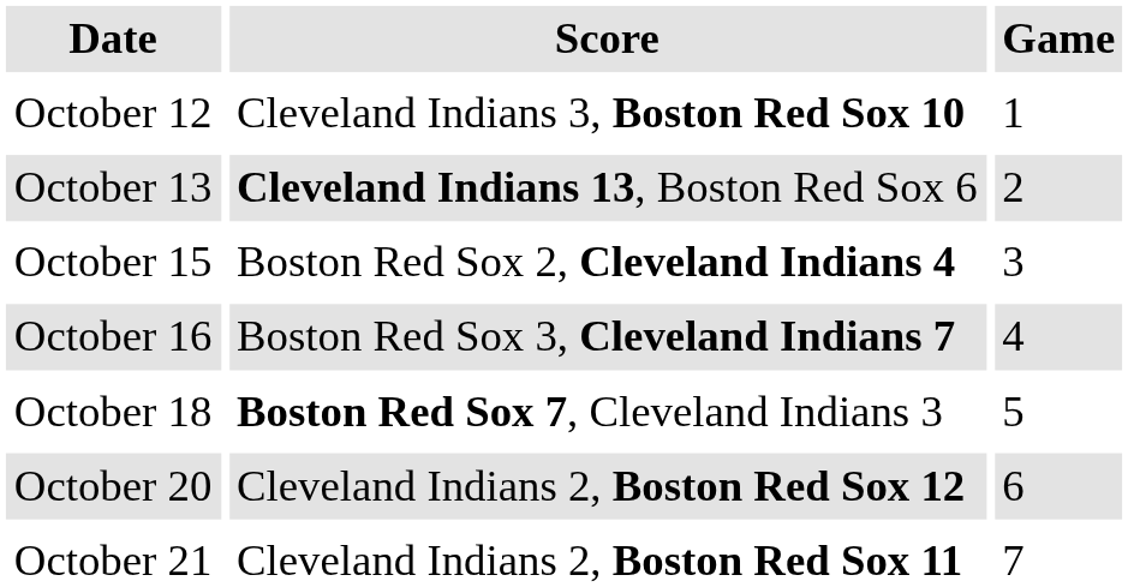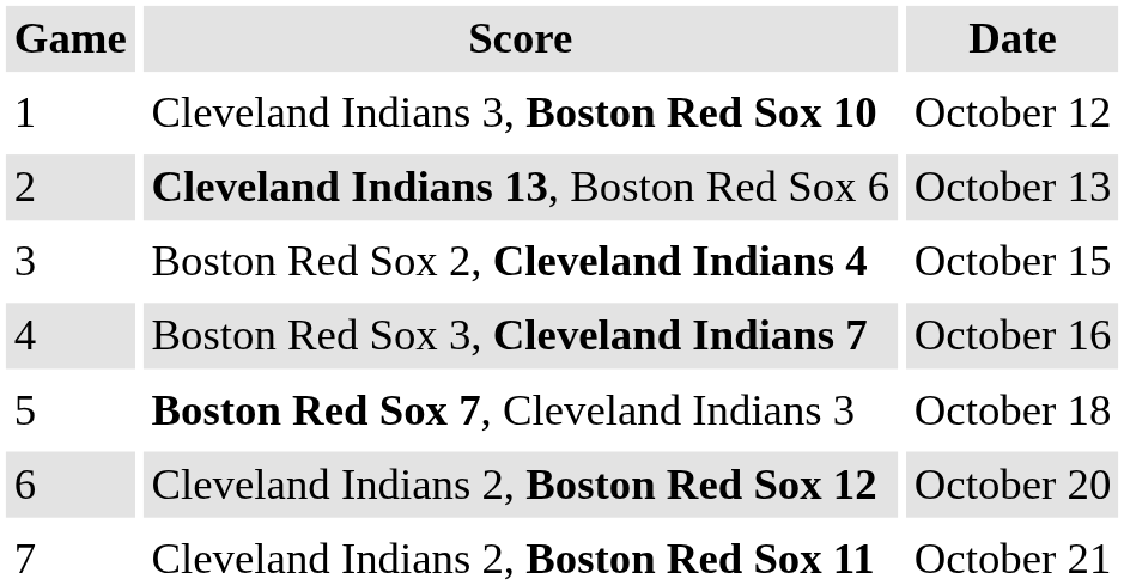columns swapped: Game <-> Date
